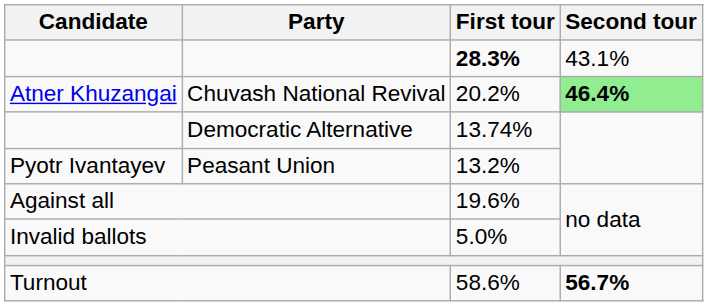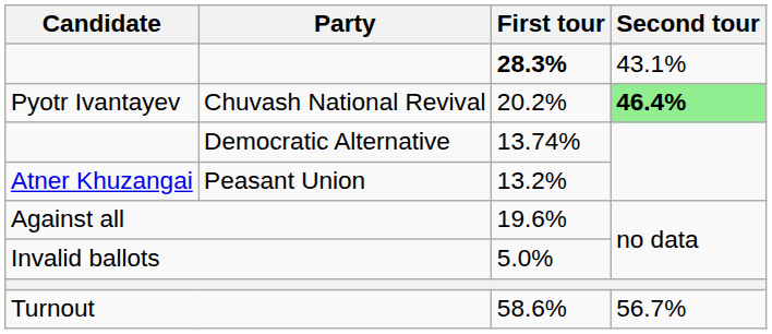Chuvash National Revival | Candidate: Atner Khuzangai -> Pyotr Ivantayev
Peasant Union | Candidate: Pyotr Ivantayev -> Atner Khuzangai
Turnout | Second tour: bold -> normal
